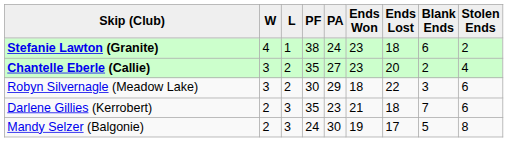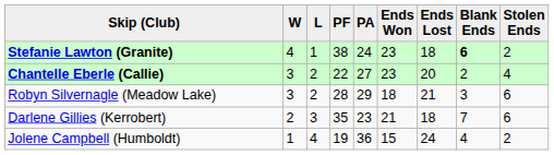Stefanie Lawton (Granite) | Blank Ends: normal -> bold
Chantelle Eberle (Callie) | PF: 35 -> 22
Robyn Silvernagle (Meadow Lake) | PF: 30 -> 28
Robyn Silvernagle (Meadow Lake) | Ends Lost: 22 -> 21
- row: Mandy Selzer (Balgonie) | 2 | 3 | 24 | 30 | 19 | 17 | 5 | 8
+ row: Jolene Campbell (Humboldt) | 1 | 4 | 19 | 36 | 15 | 24 | 4 | 2
